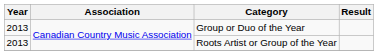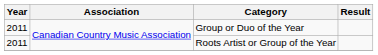Group or Duo of the Year | Year: 2013 -> 2011
Roots Artist or Group of the Year | Year: 2013 -> 2011
